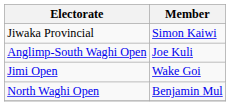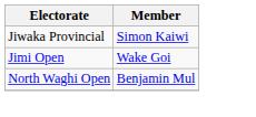- row: Anglimp-South Waghi Open | Joe Kuli
